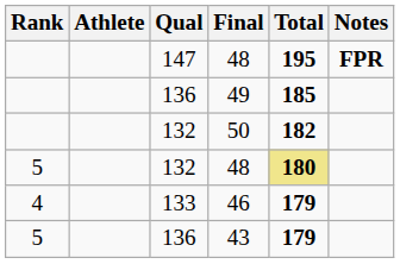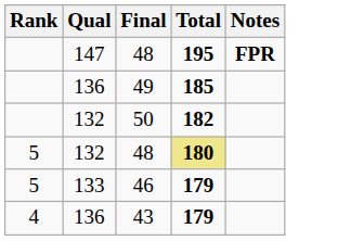- column: Athlete
46 | Rank: 4 -> 5
43 | Rank: 5 -> 4
